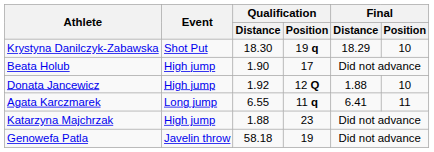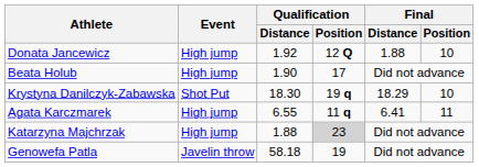rows swapped: Krystyna Danilczyk-Zabawska <-> Donata Jancewicz
Agata Karczmarek | Event: Long jump -> High jump
Katarzyna Majchrzak | Qualification / Position: no background -> lightgrey background
